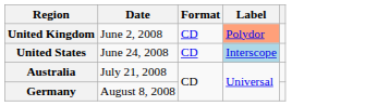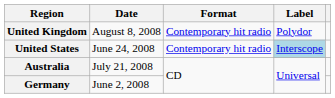United Kingdom | Date: June 2, 2008 -> August 8, 2008
United Kingdom | Format: CD -> Contemporary hit radio
United Kingdom | Label: lightsalmon background -> no background
United States | Format: CD -> Contemporary hit radio
Germany | Date: August 8, 2008 -> June 2, 2008
